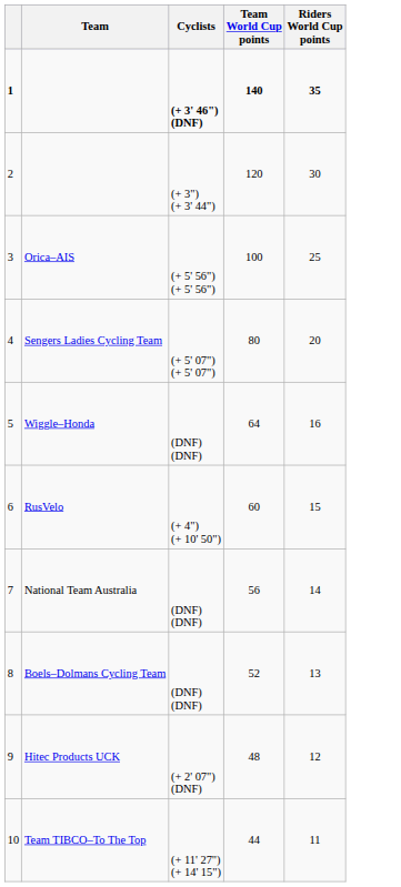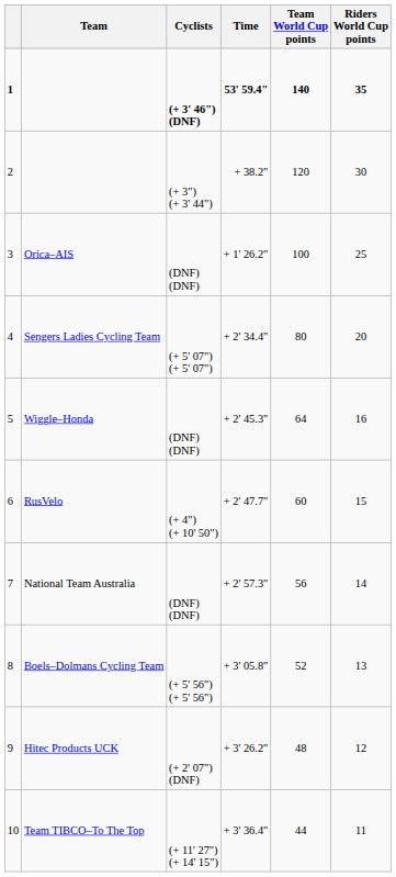+ column: Time | 53' 59.4" | + 38.2" | + 1' 26.2" | + 2' 34.4" | + 2' 45.3" | + 2' 47.7" | + 2' 57.3" | + 3' 05.8" | + 3' 26.2" | + 3' 36.4"
Orica–AIS | Cyclists: (+ 5' 56") (+ 5' 56") -> (DNF) (DNF)
Boels–Dolmans Cycling Team | Cyclists: (DNF) (DNF) -> (+ 5' 56") (+ 5' 56")
